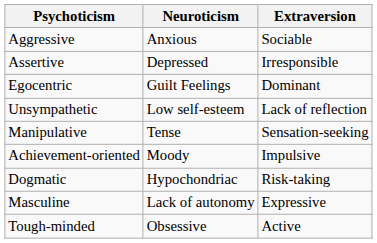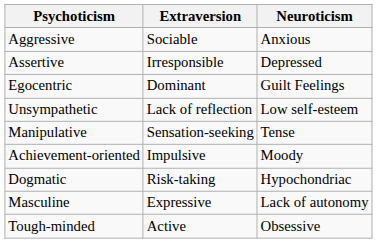columns swapped: Extraversion <-> Neuroticism
